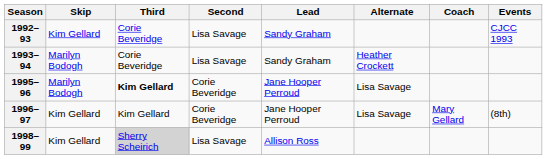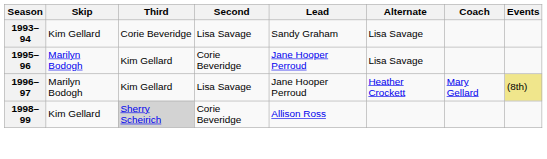- row: 1992–93 | Kim Gellard | Corie Beveridge | Lisa Savage | Sandy Graham | CJCC 1993
1993–94 | Skip: Marilyn Bodogh -> Kim Gellard
1993–94 | Alternate: Heather Crockett -> Lisa Savage
1995–96 | Third: bold -> normal
1996–97 | Skip: Kim Gellard -> Marilyn Bodogh
1996–97 | Second: Corie Beveridge -> Lisa Savage
1996–97 | Alternate: Lisa Savage -> Heather Crockett
1996–97 | Events: no background -> khaki background
1998–99 | Second: Lisa Savage -> Corie Beveridge
